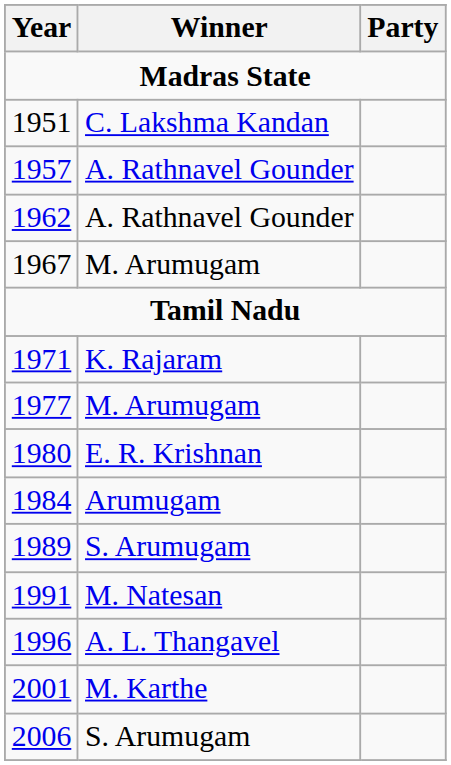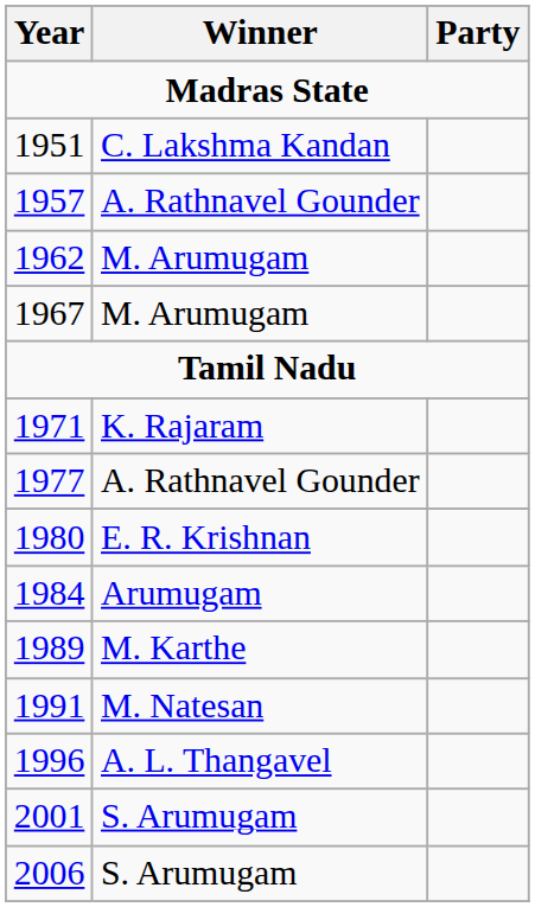1962 | Winner: A. Rathnavel Gounder -> M. Arumugam
1977 | Winner: M. Arumugam -> A. Rathnavel Gounder
1989 | Winner: S. Arumugam -> M. Karthe
2001 | Winner: M. Karthe -> S. Arumugam
